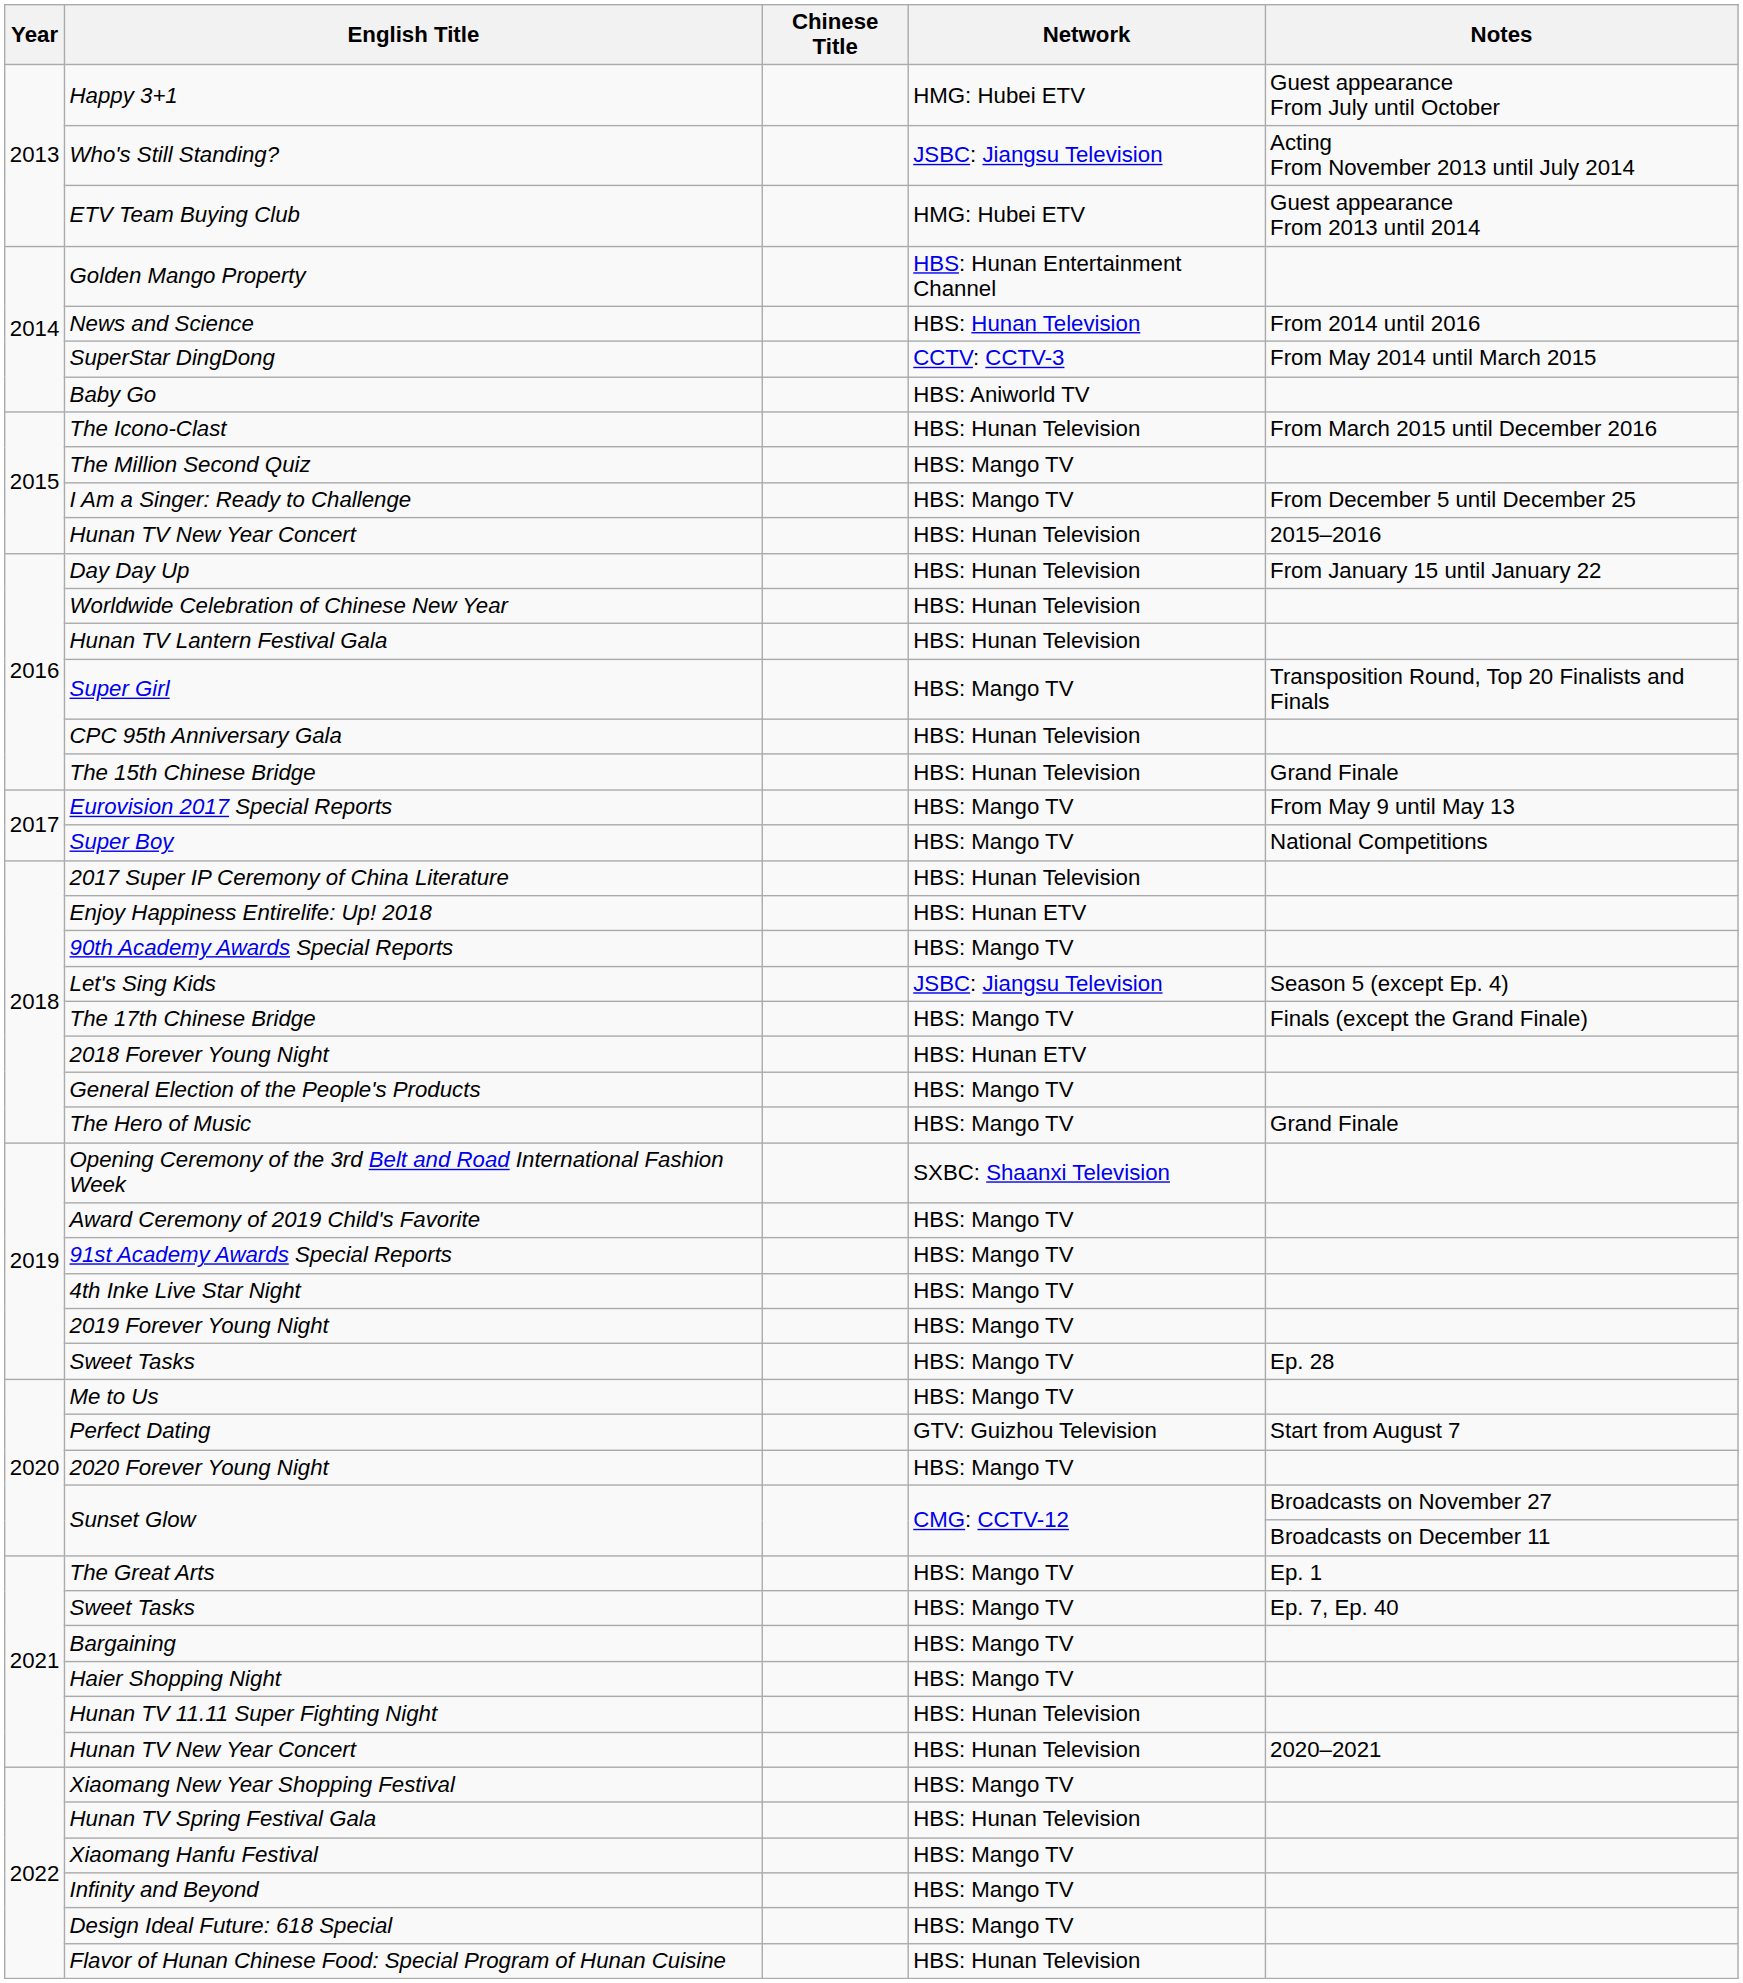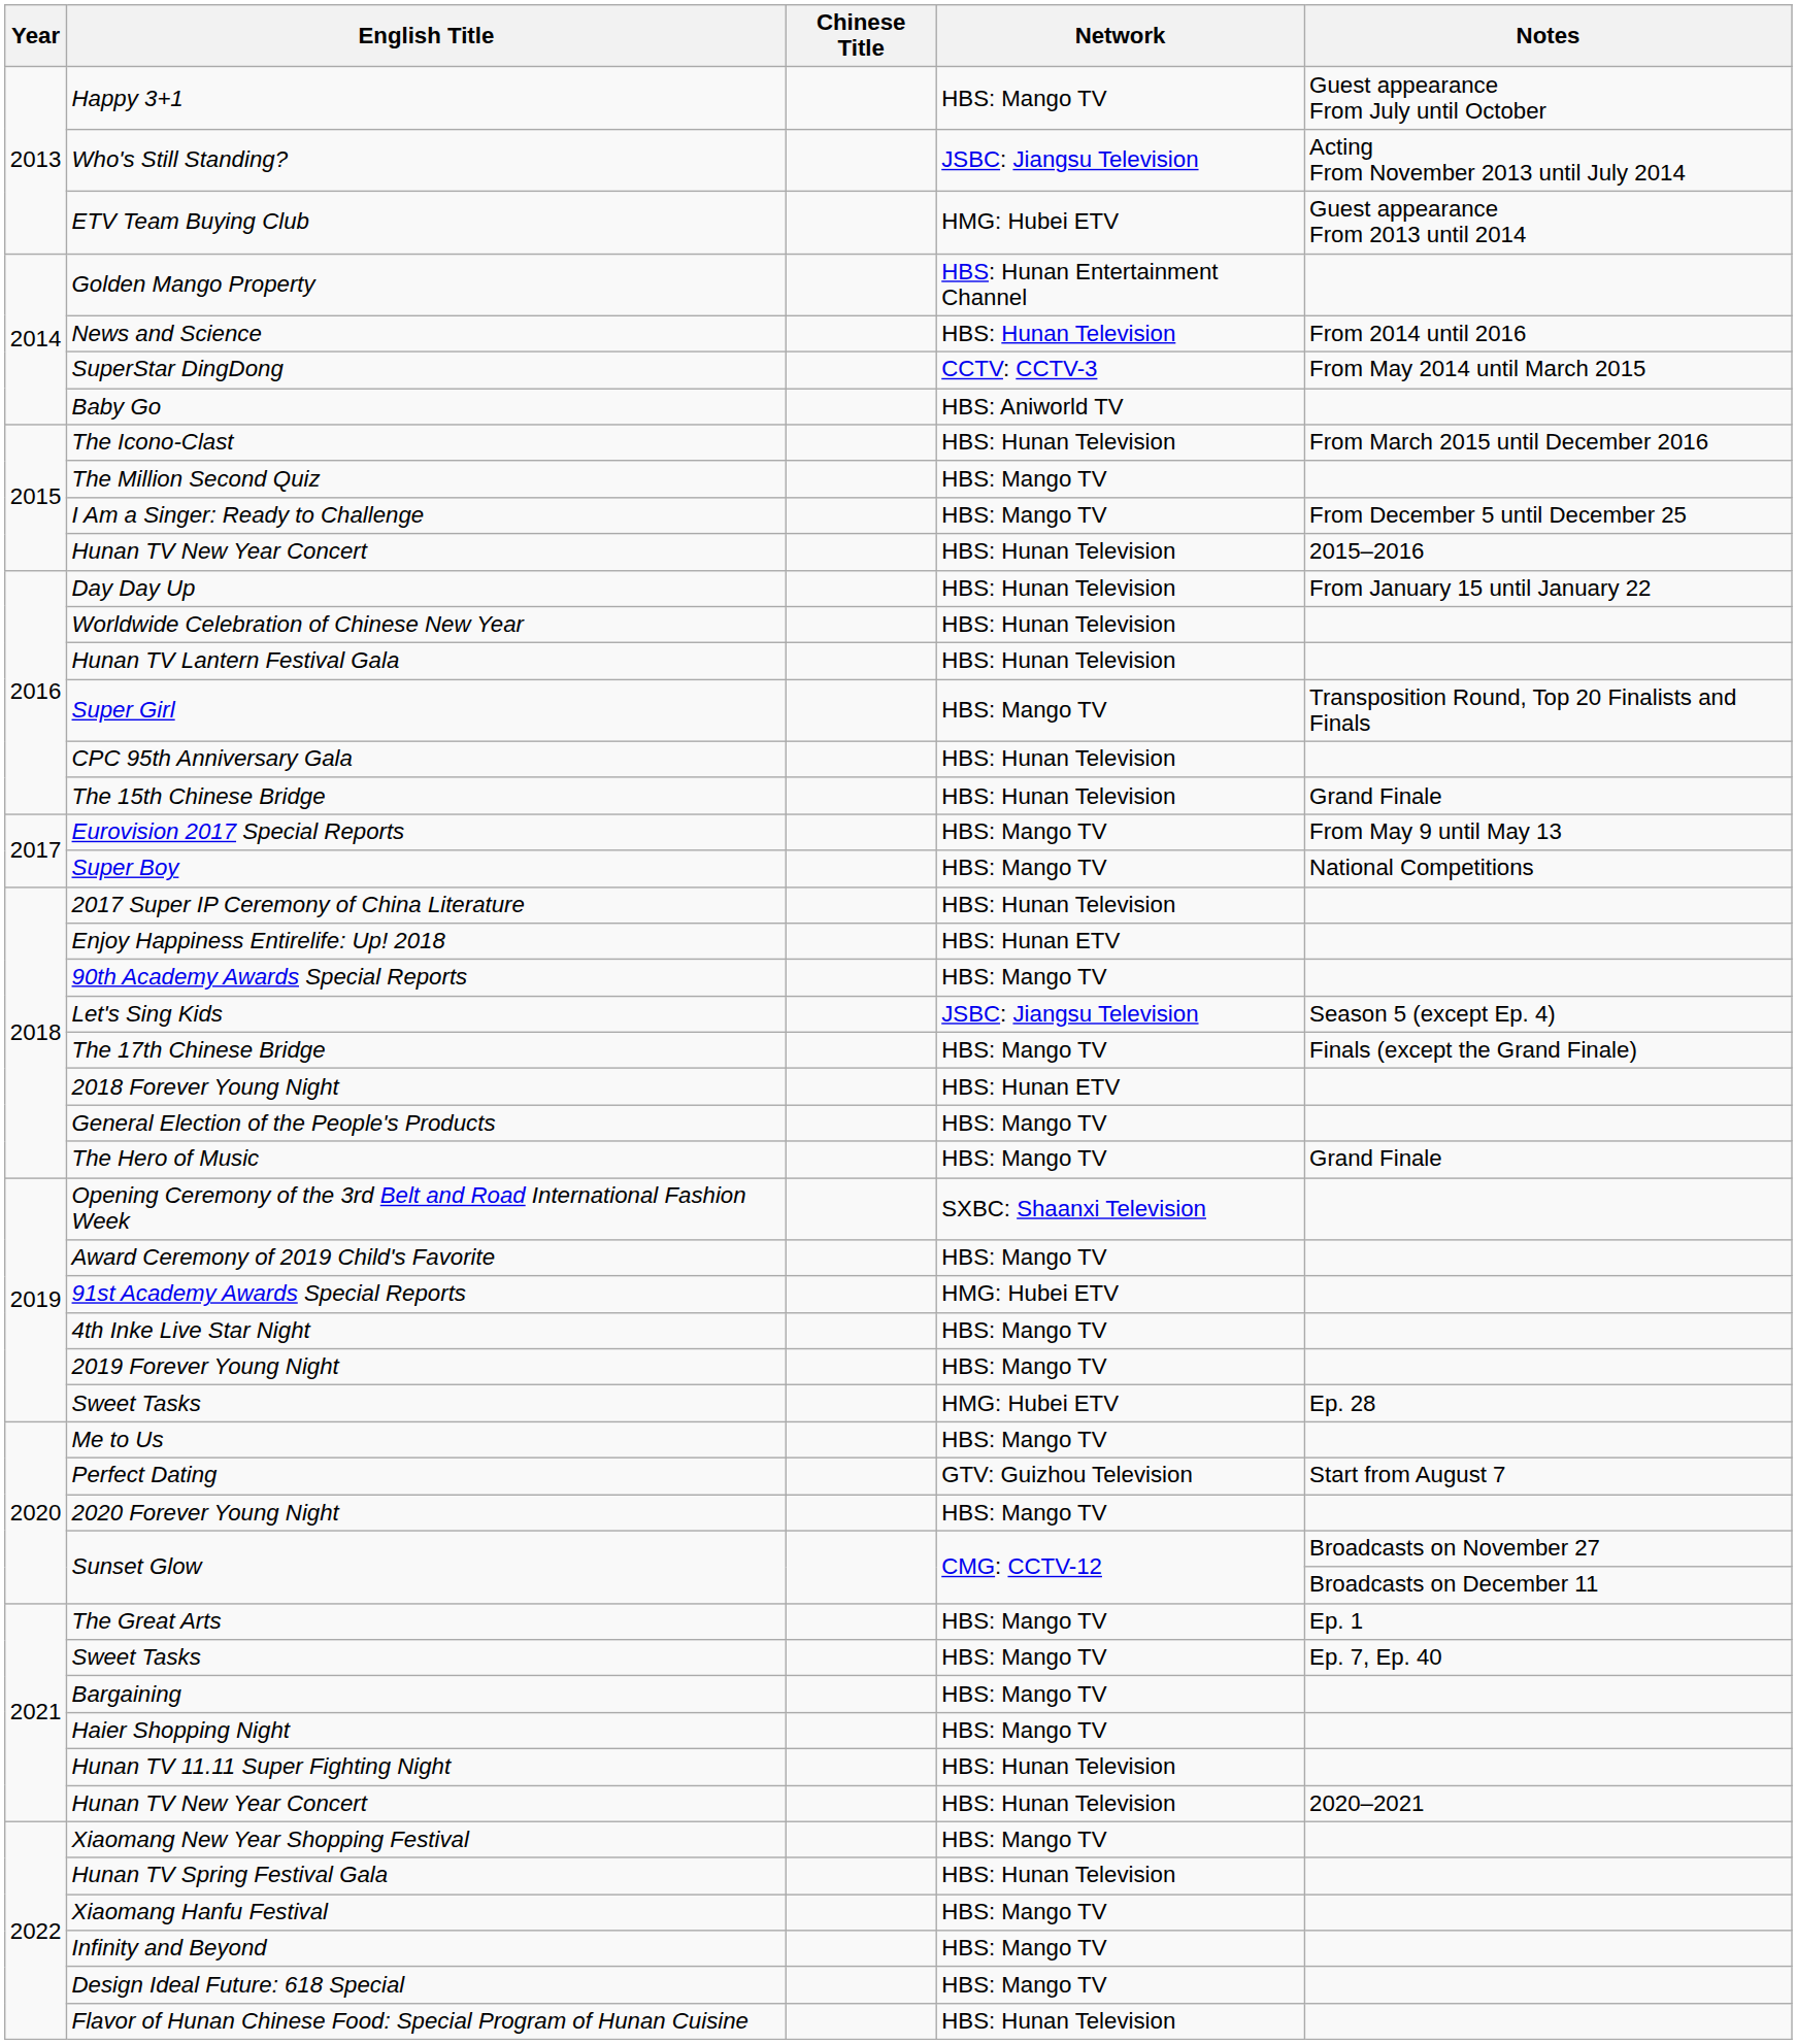Happy 3+1 | Network: HMG: Hubei ETV -> HBS: Mango TV
91st Academy Awards Special Reports | Network: HBS: Mango TV -> HMG: Hubei ETV
2019 / Sweet Tasks | Network: HBS: Mango TV -> HMG: Hubei ETV
